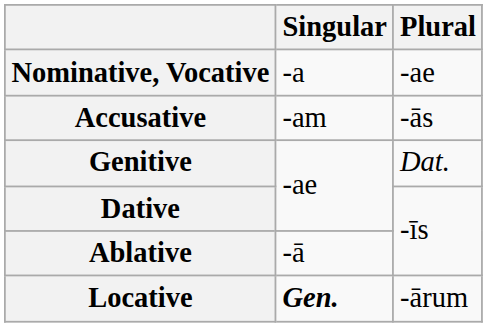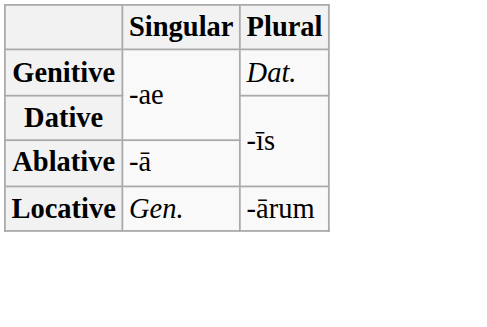- row: Nominative, Vocative | -a | -ae
- row: Accusative | -am | -ās
Locative | Singular: bold -> normal
